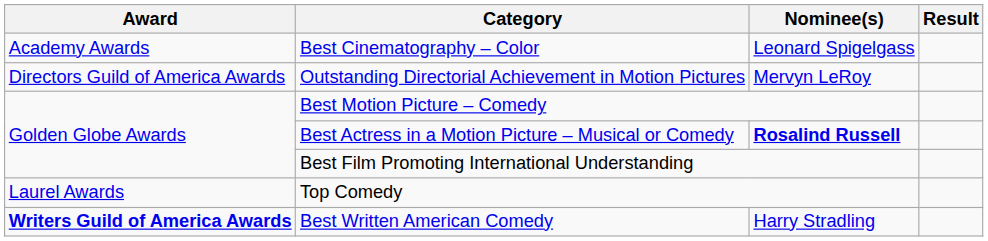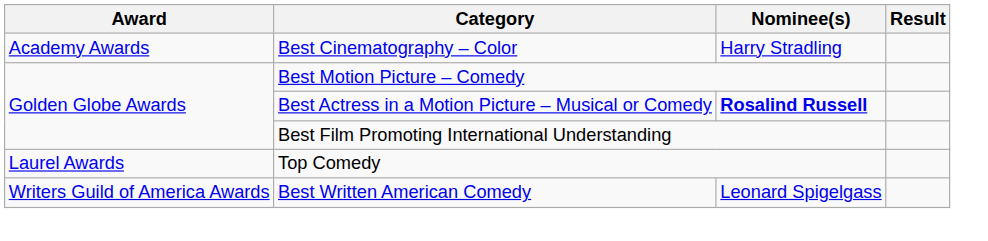Best Cinematography – Color | Nominee(s): Leonard Spigelgass -> Harry Stradling
- row: Directors Guild of America Awards | Outstanding Directorial Achievement in Motion Pictures | Mervyn LeRoy
Best Written American Comedy | Award: bold -> normal
Best Written American Comedy | Nominee(s): Harry Stradling -> Leonard Spigelgass
